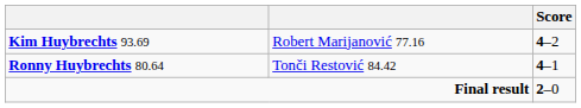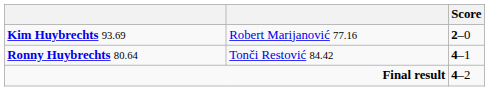Kim Huybrechts 93.69 | Score: 4–2 -> 2–0
Final result | Score: 2–0 -> 4–2
